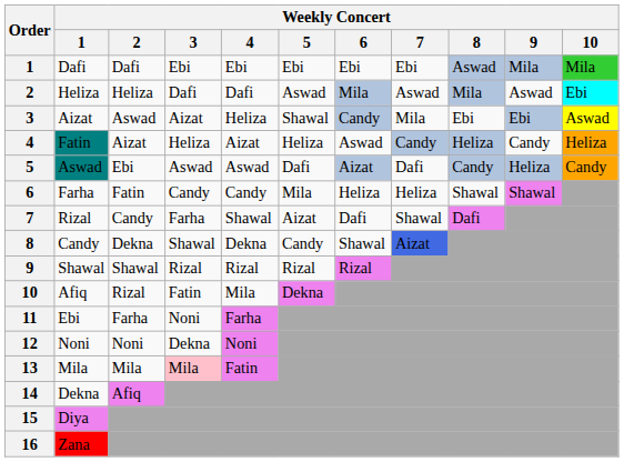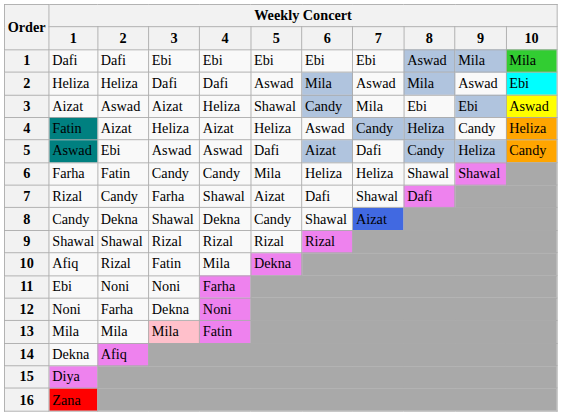11 | Weekly Concert / 2: Farha -> Noni
12 | Weekly Concert / 2: Noni -> Farha
